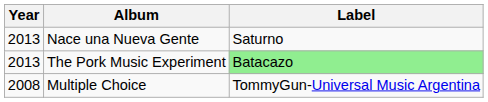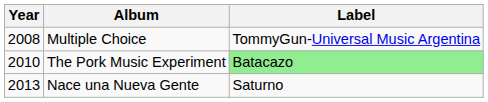rows swapped: Multiple Choice <-> Nace una Nueva Gente
The Pork Music Experiment | Year: 2013 -> 2010
